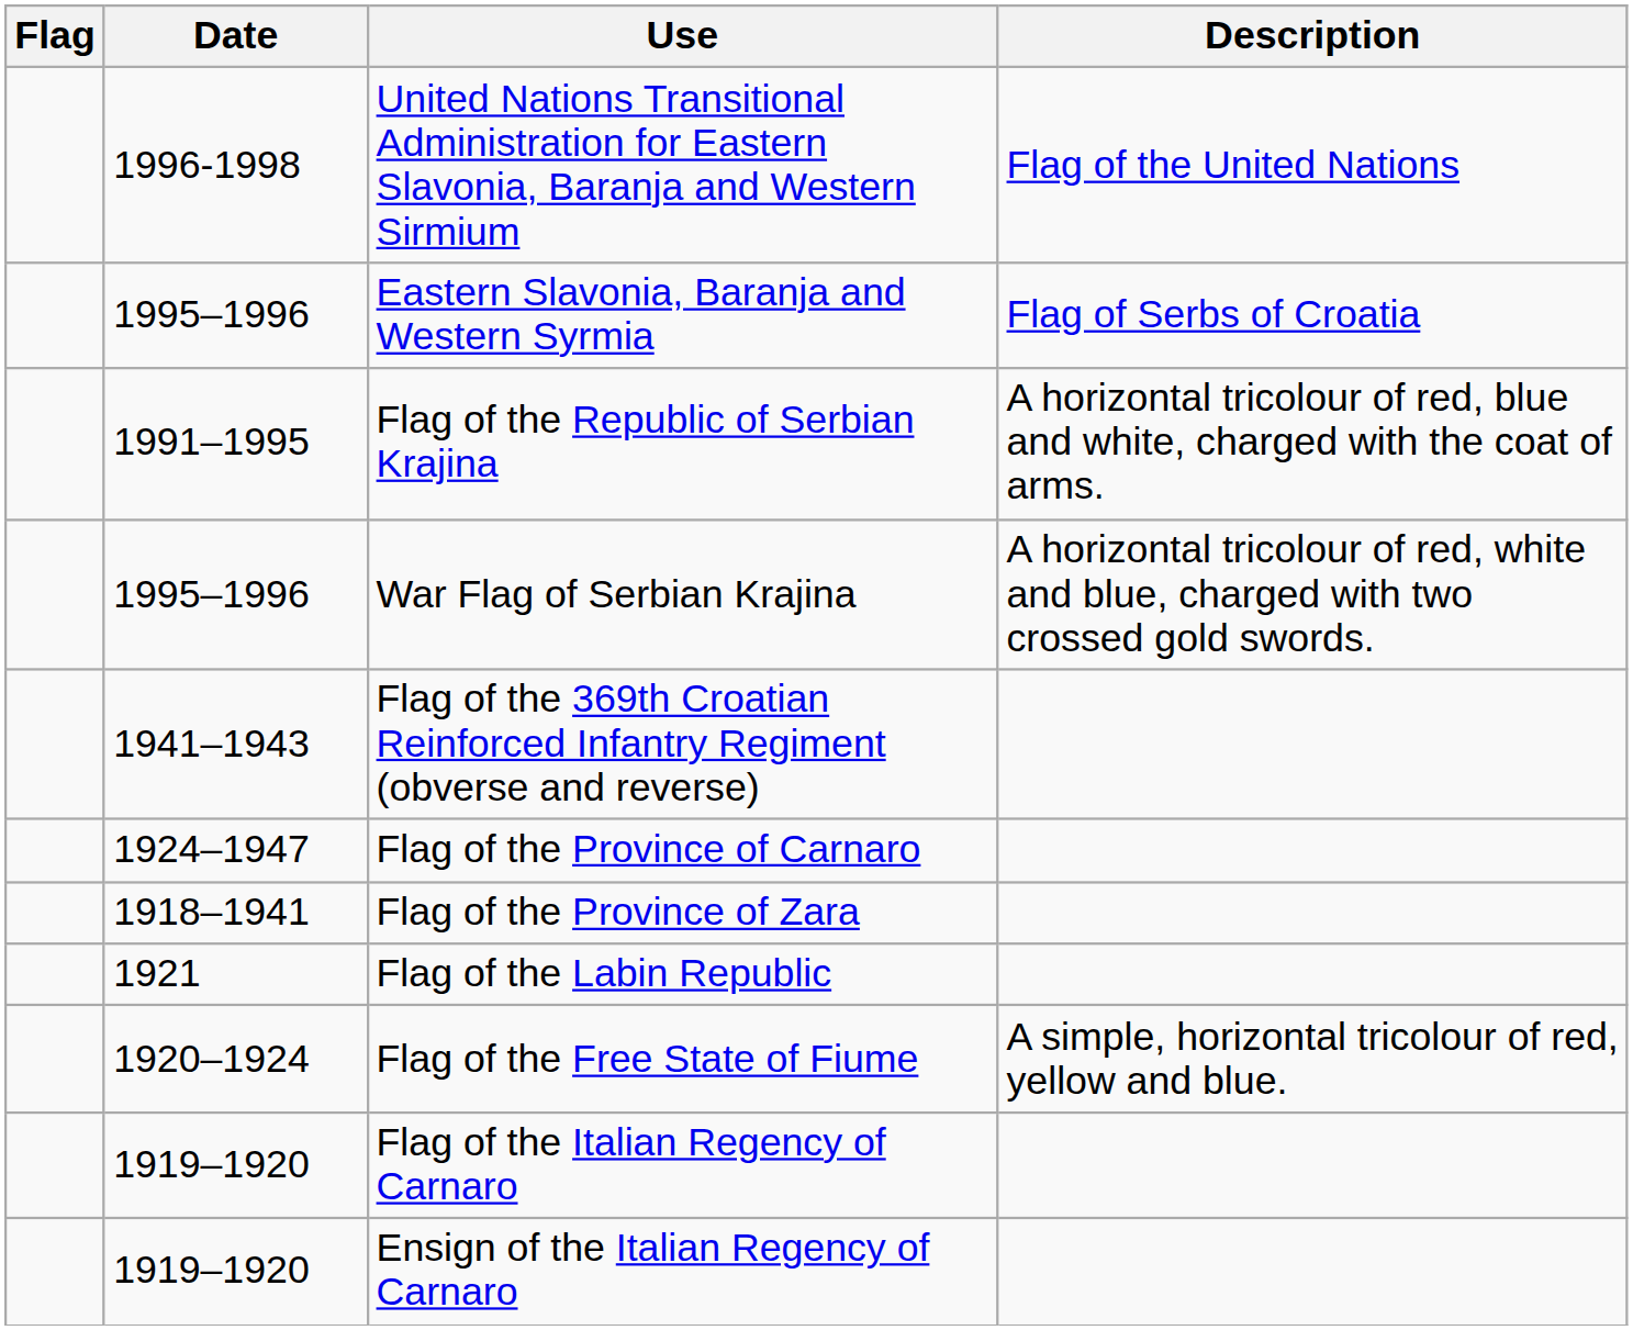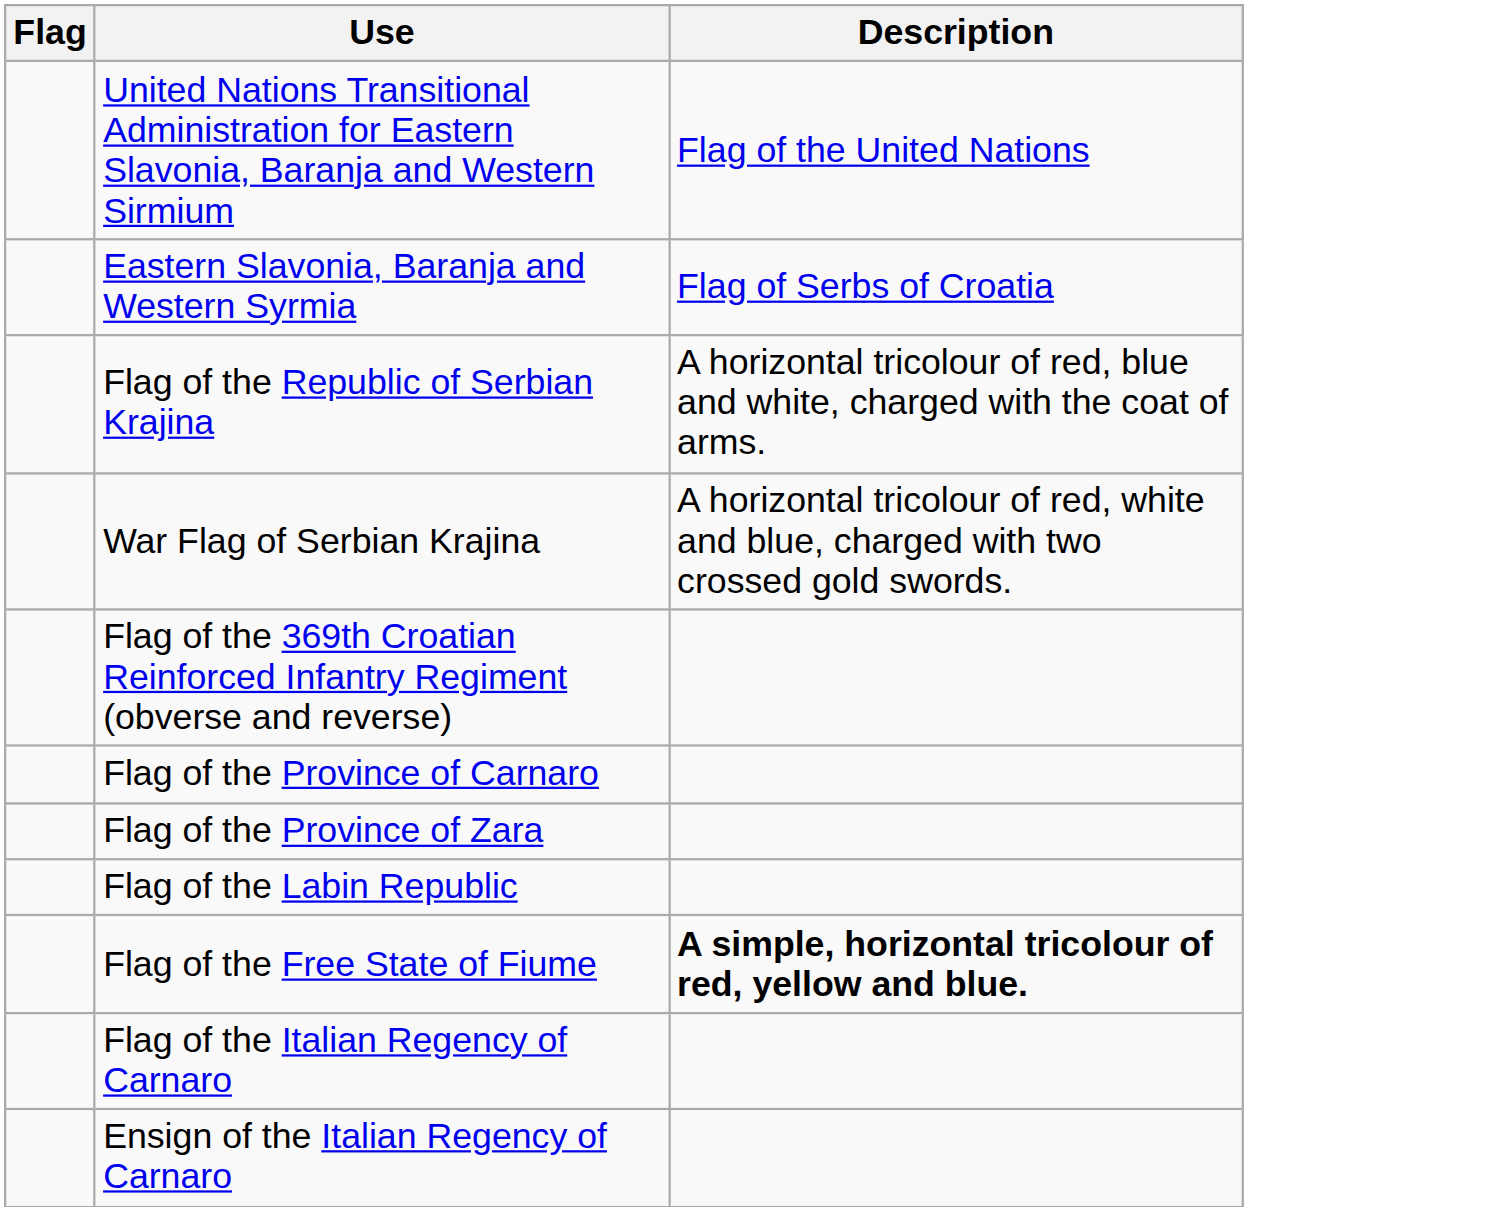- column: Date | 1996-1998 | 1995–1996 | 1991–1995 | 1995–1996 | 1941–1943 | 1924–1947 | 1918–1941 | 1921 | 1920–1924 | 1919–1920 | 1919–1920
Flag of the Free State of Fiume | Description: normal -> bold
